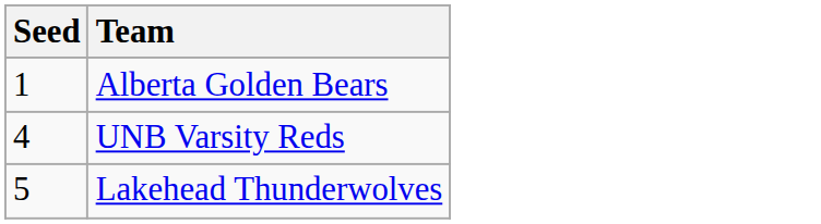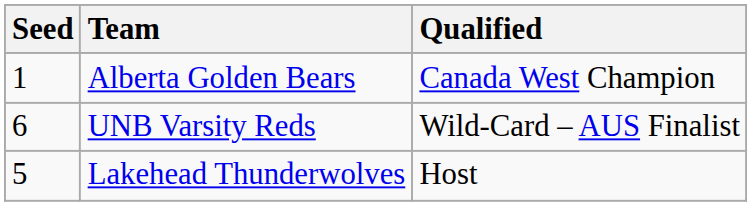+ column: Qualified | Canada West Champion | Wild-Card – AUS Finalist | Host
UNB Varsity Reds | Seed: 4 -> 6
